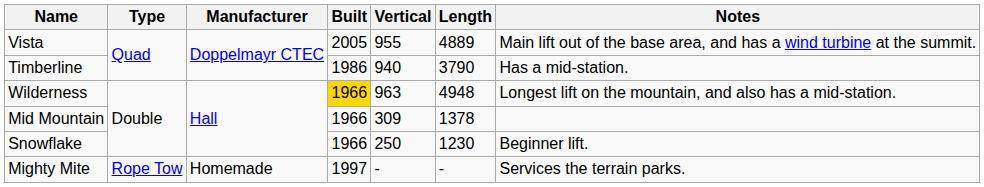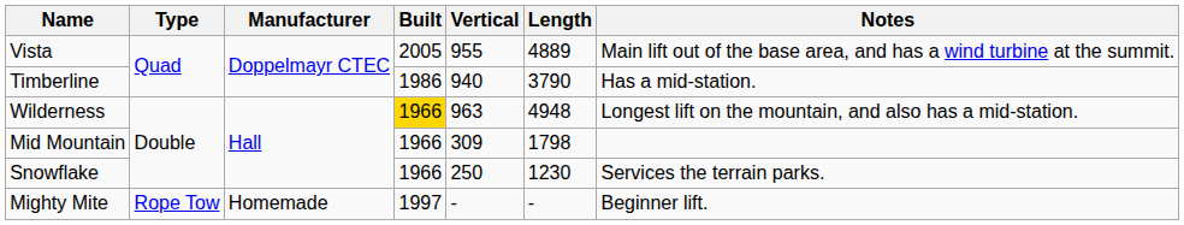Mid Mountain | Length: 1378 -> 1798
Snowflake | Notes: Beginner lift. -> Services the terrain parks.
Mighty Mite | Notes: Services the terrain parks. -> Beginner lift.
